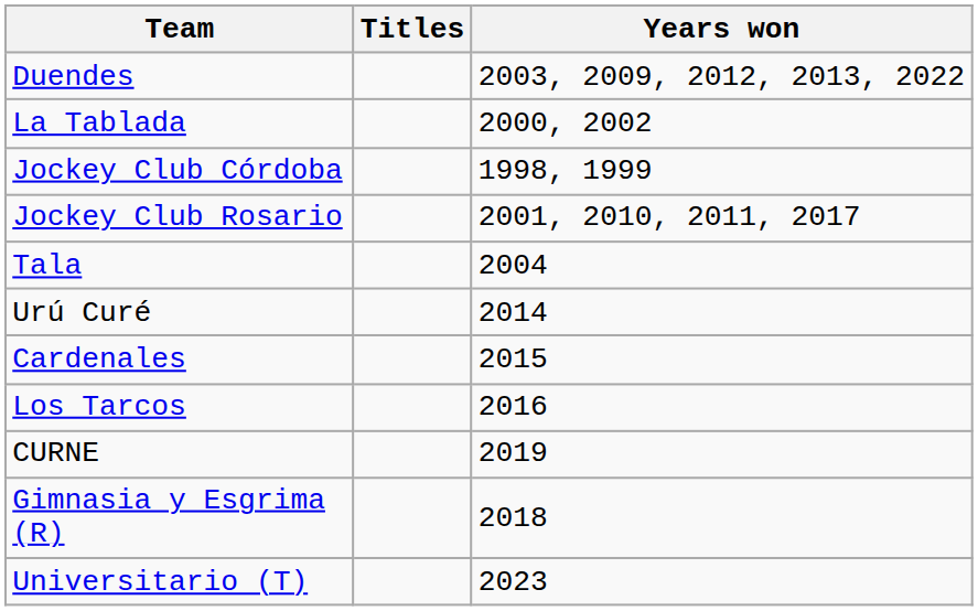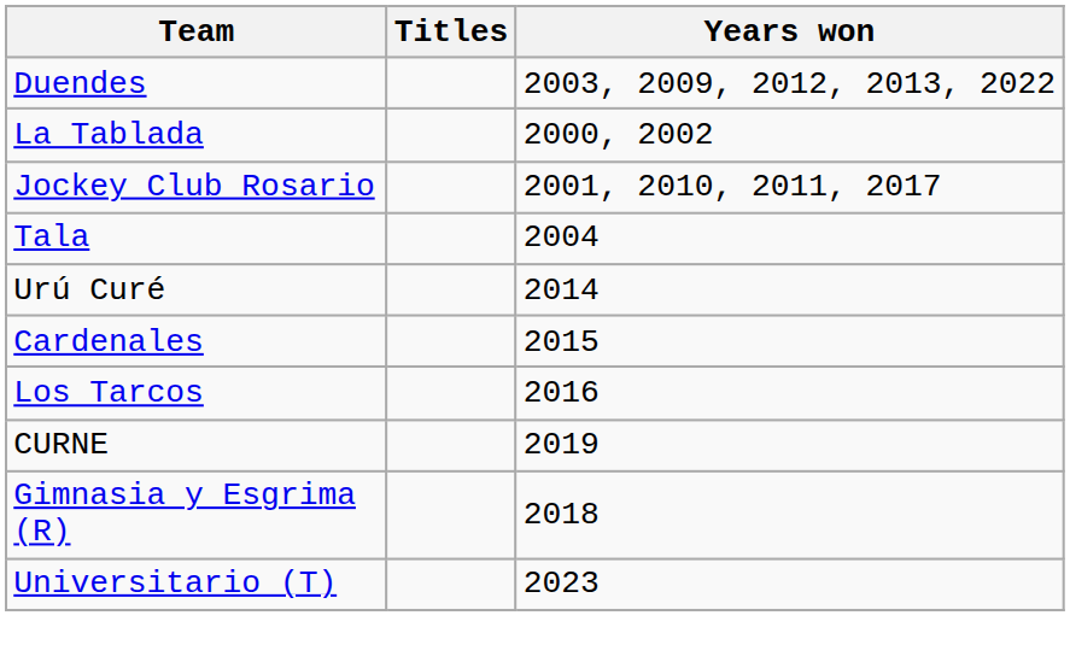- row: Jockey Club Córdoba | 1998, 1999
